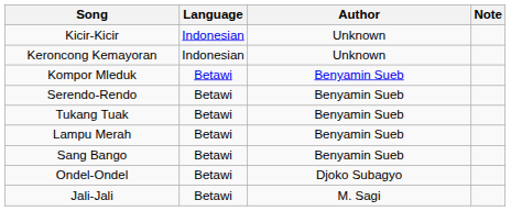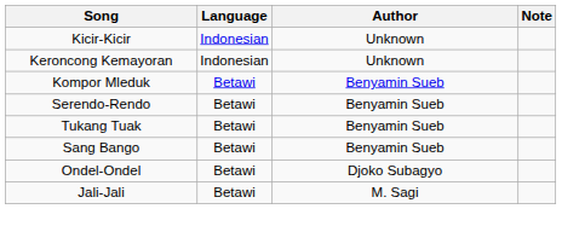- row: Lampu Merah | Betawi | Benyamin Sueb
